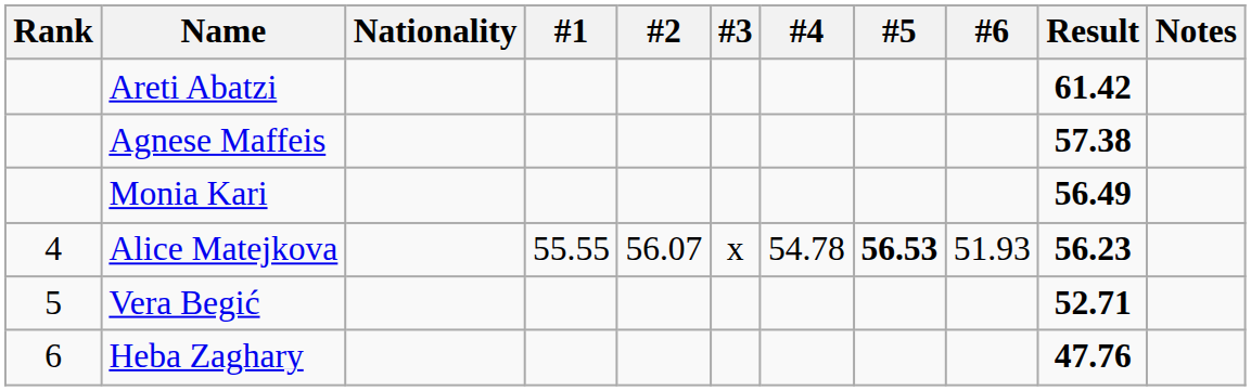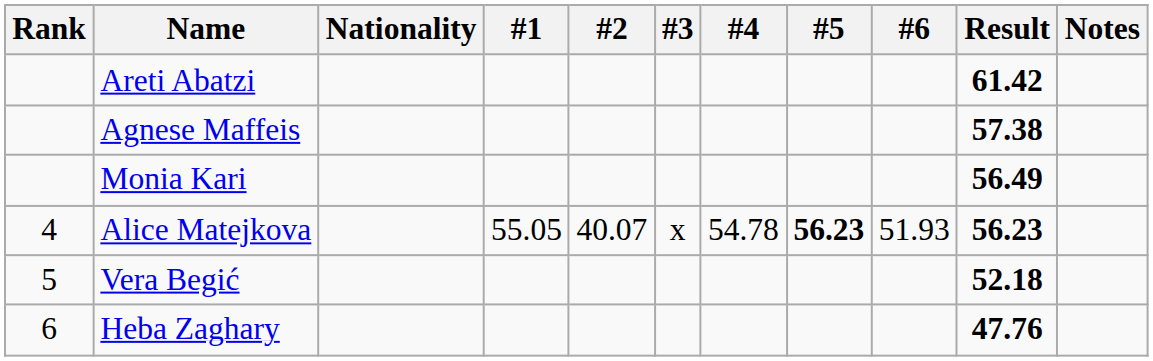Alice Matejkova | #1: 55.55 -> 55.05
Alice Matejkova | #2: 56.07 -> 40.07
Alice Matejkova | #5: 56.53 -> 56.23
Vera Begić | Result: 52.71 -> 52.18
